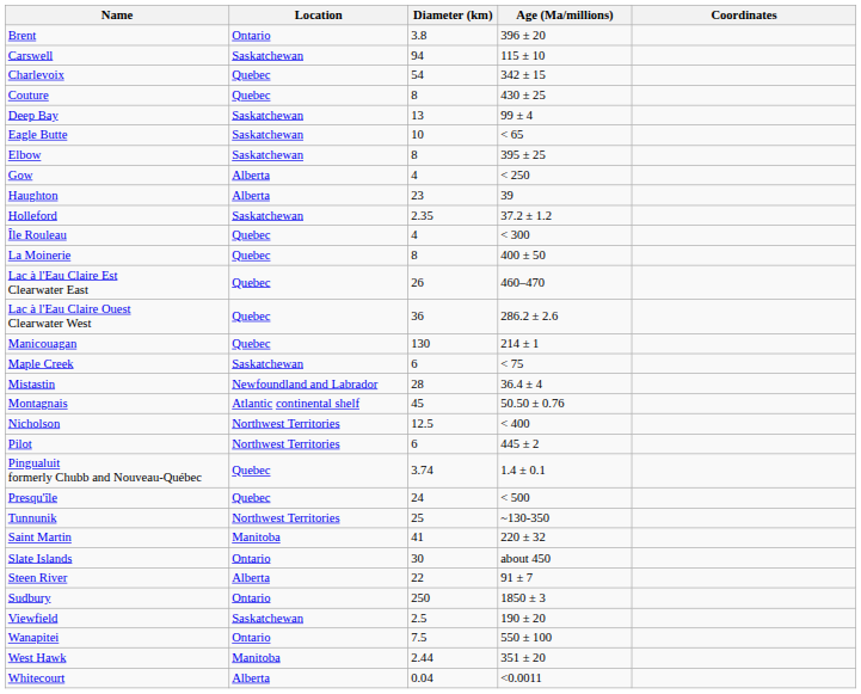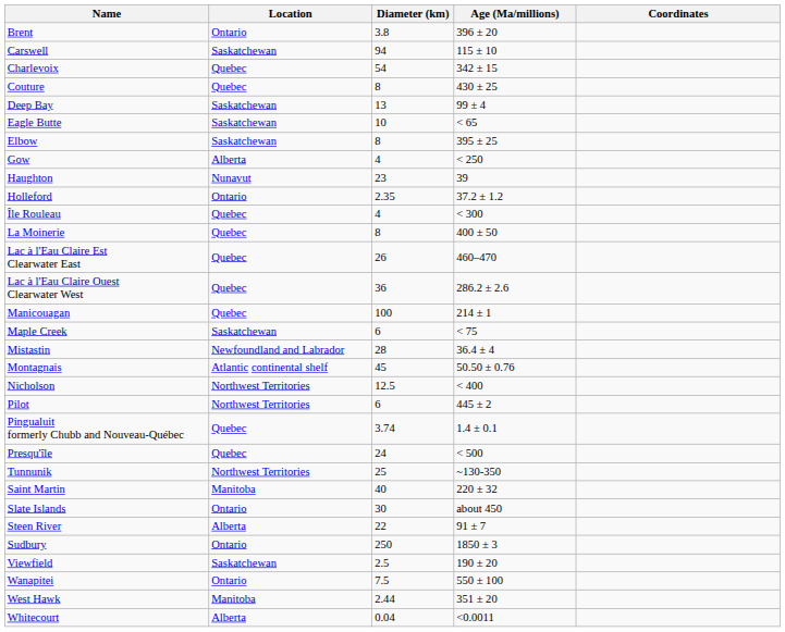Haughton | Location: Alberta -> Nunavut
Holleford | Location: Saskatchewan -> Ontario
Manicouagan | Diameter (km): 130 -> 100
Saint Martin | Diameter (km): 41 -> 40
